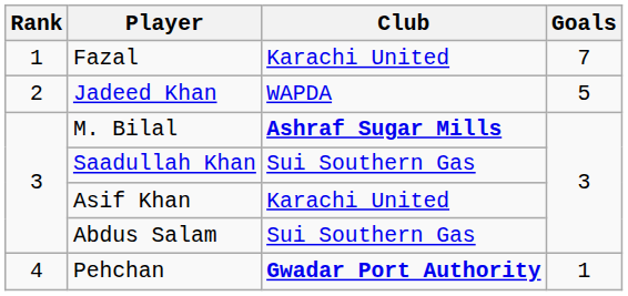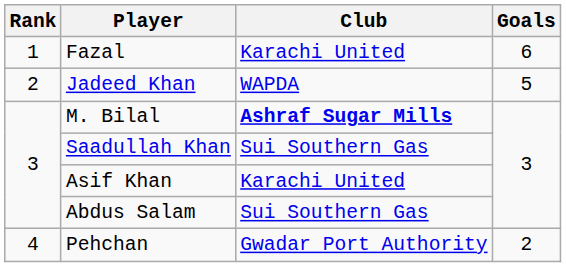Fazal | Goals: 7 -> 6
Pehchan | Club: bold -> normal
Pehchan | Goals: 1 -> 2
